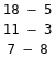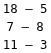rows swapped: 11 – 3 <-> 7 – 8
